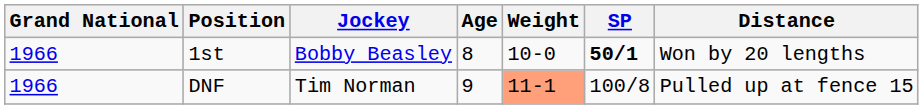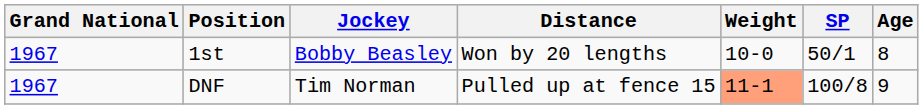columns swapped: Age <-> Distance
1st | Grand National: 1966 -> 1967
1st | SP: bold -> normal
DNF | Grand National: 1966 -> 1967
